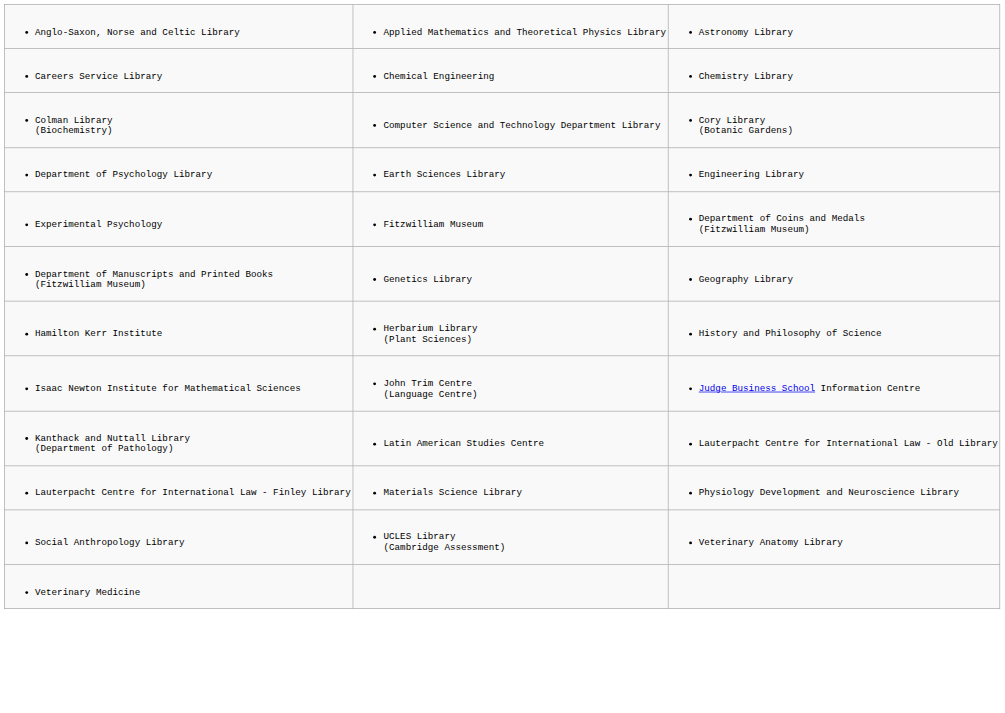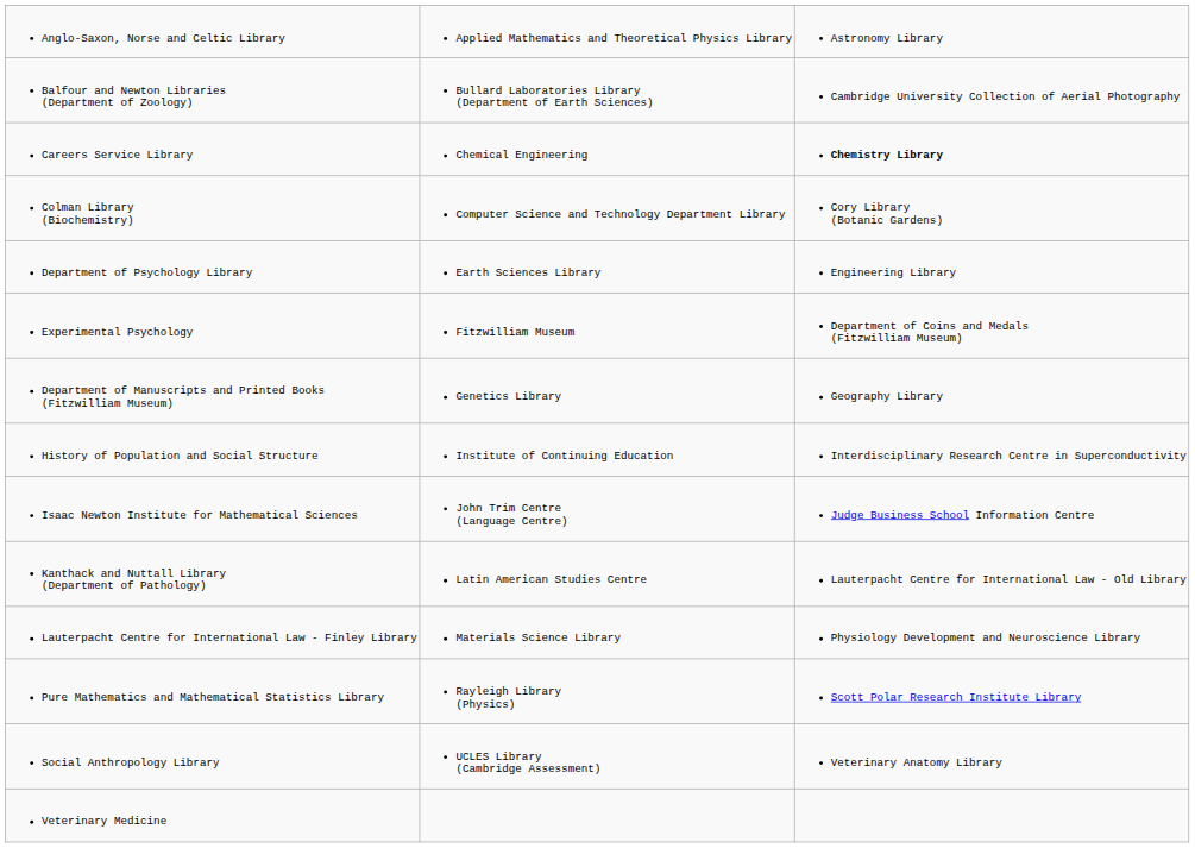+ row: Balfour and Newton Libraries (Department of Zoology) | Bullard Laboratories Library (Department of Earth Sciences) | Cambridge University Collection of Aerial Photography
Careers Service Library | column 3: normal -> bold
- row: Hamilton Kerr Institute | Herbarium Library (Plant Sciences) | History and Philosophy of Science
+ row: History of Population and Social Structure | Institute of Continuing Education | Interdisciplinary Research Centre in Superconductivity
+ row: Pure Mathematics and Mathematical Statistics Library | Rayleigh Library (Physics) | Scott Polar Research Institute Library
